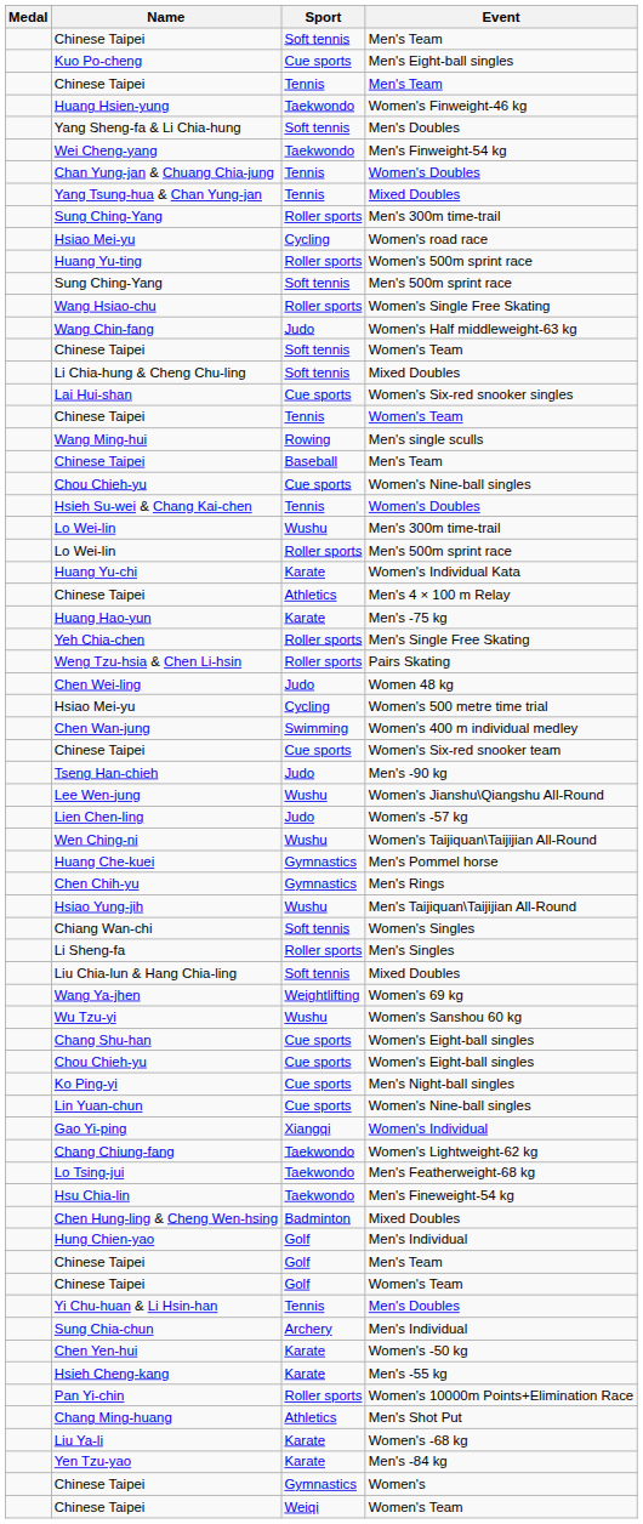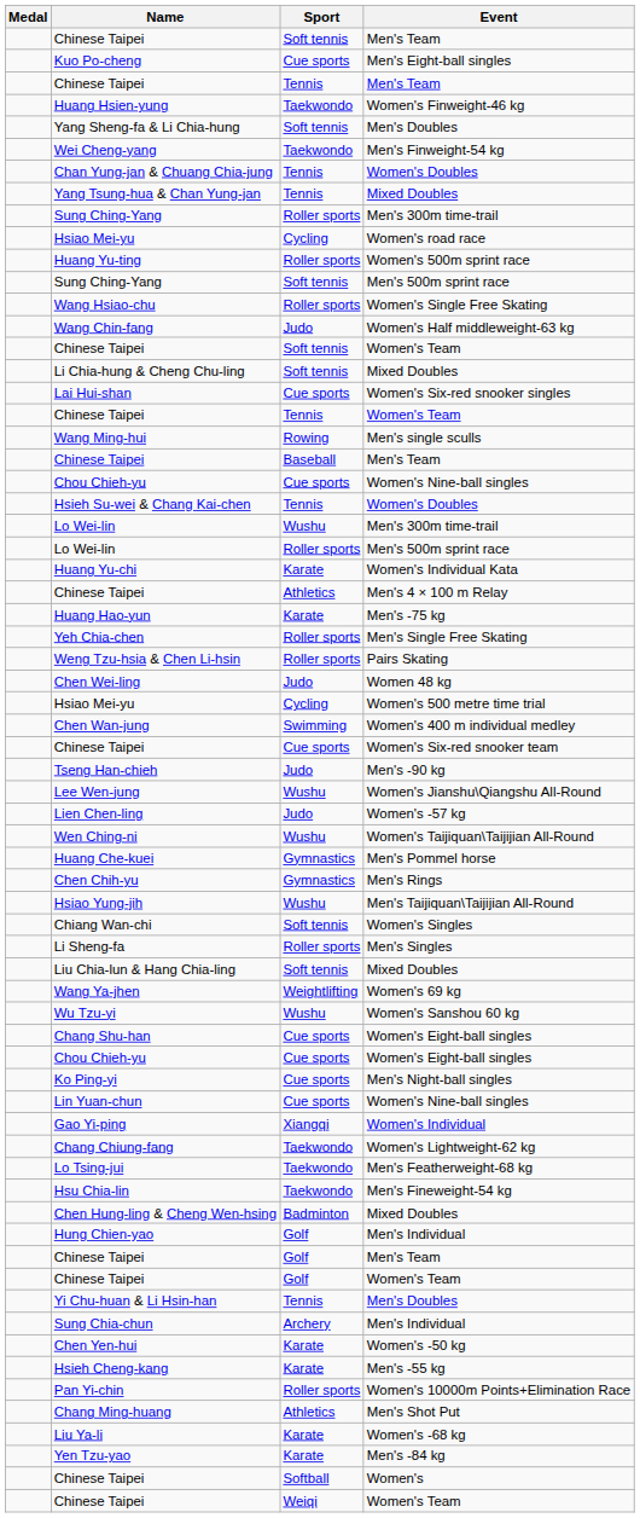Chinese Taipei / Women's | Sport: Gymnastics -> Softball
